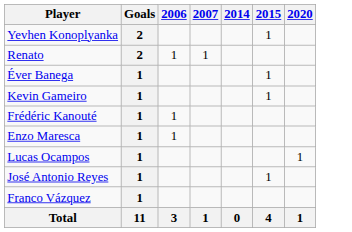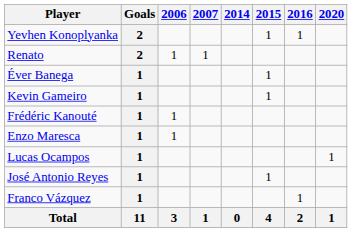+ column: 2016 | 1 | 1 | 2
